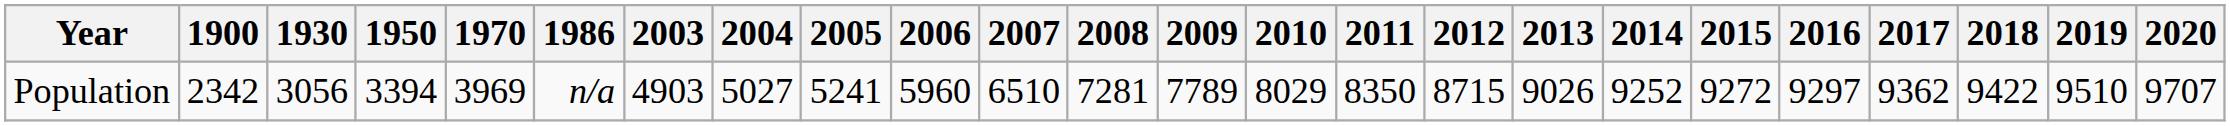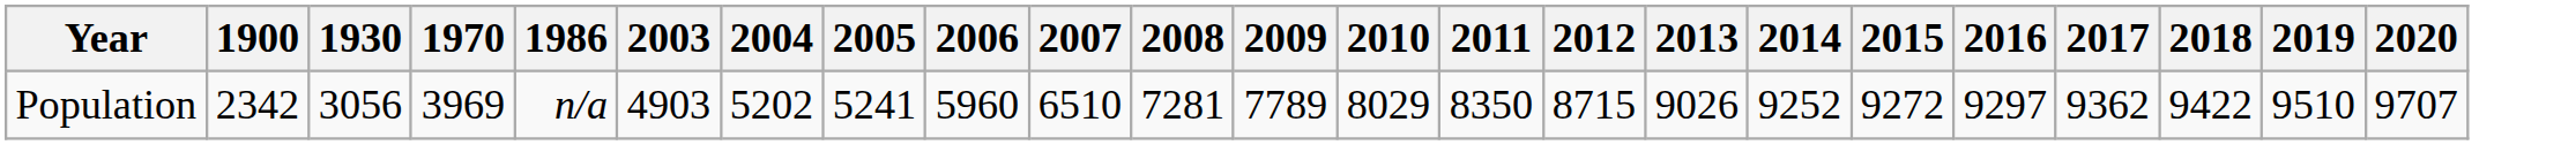- column: 1950 | 3394
Population | 2004: 5027 -> 5202
